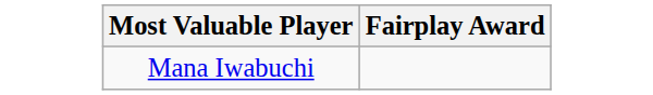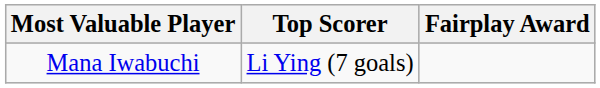+ column: Top Scorer | Li Ying (7 goals)
